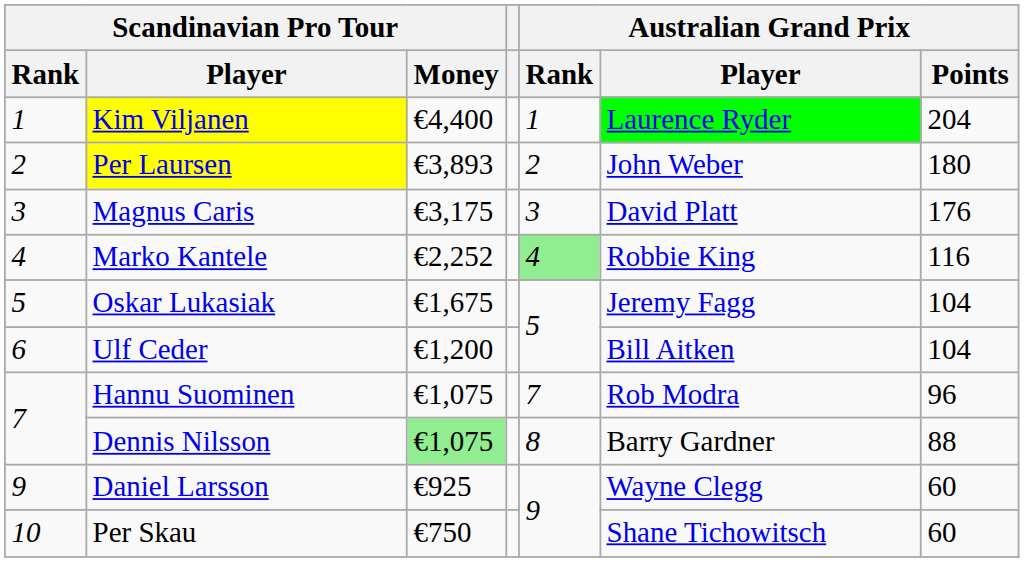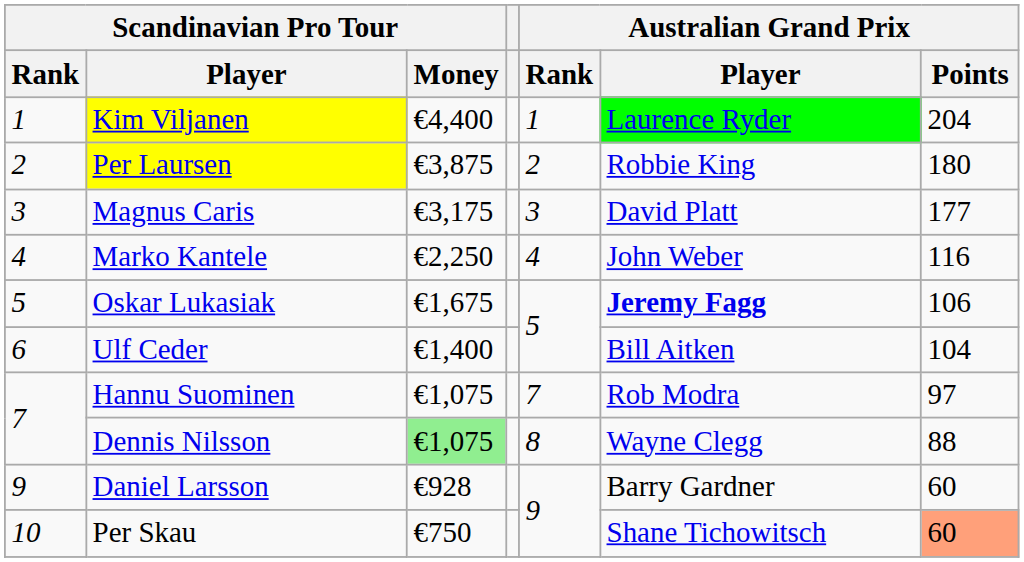Per Laursen | Scandinavian Pro Tour / Money: €3,893 -> €3,875
Per Laursen | Australian Grand Prix / Player: John Weber -> Robbie King
Magnus Caris | Australian Grand Prix / Points: 176 -> 177
Marko Kantele | Scandinavian Pro Tour / Money: €2,252 -> €2,250
Marko Kantele | Australian Grand Prix / Rank: lightgreen background -> no background
Marko Kantele | Australian Grand Prix / Player: Robbie King -> John Weber
Oskar Lukasiak | Australian Grand Prix / Player: normal -> bold
Oskar Lukasiak | Australian Grand Prix / Points: 104 -> 106
Ulf Ceder | Scandinavian Pro Tour / Money: €1,200 -> €1,400
Hannu Suominen | Australian Grand Prix / Points: 96 -> 97
Dennis Nilsson | Australian Grand Prix / Player: Barry Gardner -> Wayne Clegg
Daniel Larsson | Scandinavian Pro Tour / Money: €925 -> €928
Daniel Larsson | Australian Grand Prix / Player: Wayne Clegg -> Barry Gardner
Per Skau | Australian Grand Prix / Points: no background -> lightsalmon background
